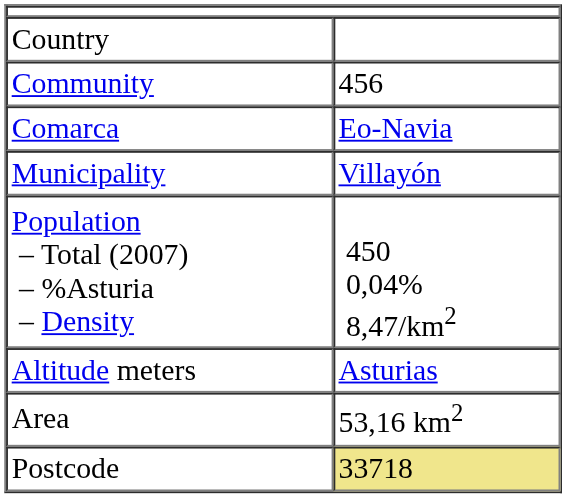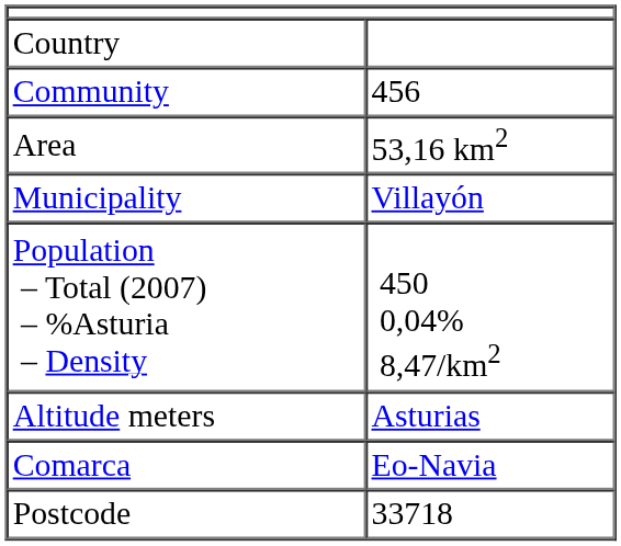rows swapped: Comarca <-> Area
Postcode | column 2: khaki background -> no background
